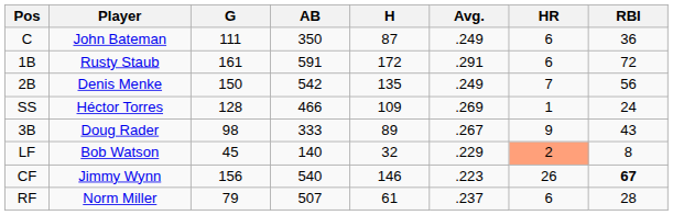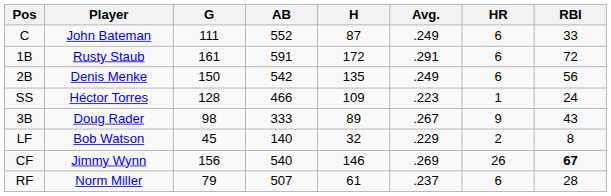C | AB: 350 -> 552
C | RBI: 36 -> 33
2B | HR: 7 -> 6
SS | Avg.: .269 -> .223
LF | HR: lightsalmon background -> no background
CF | Avg.: .223 -> .269
